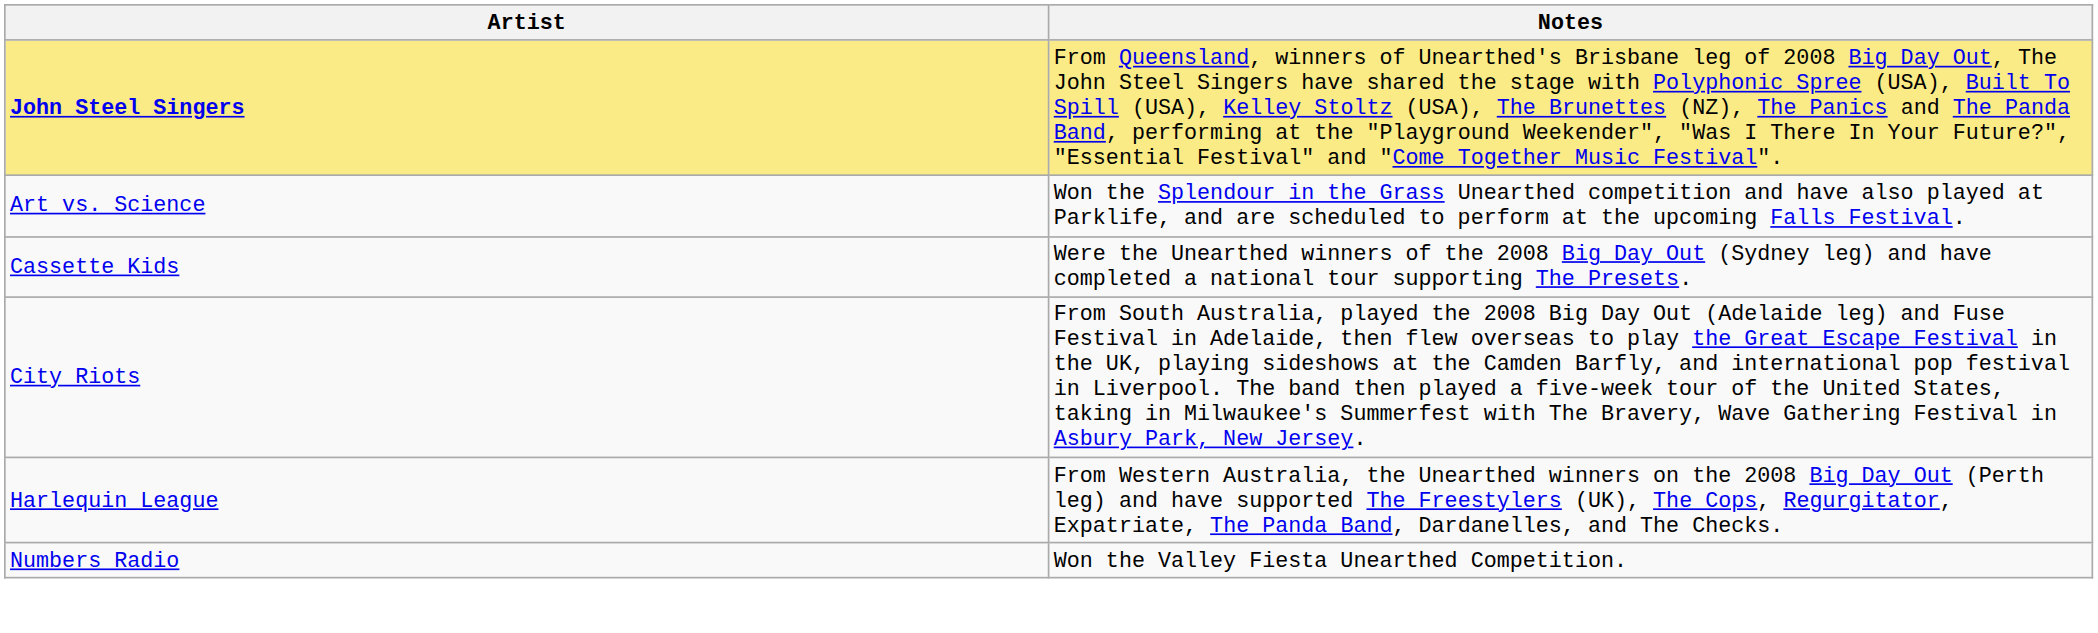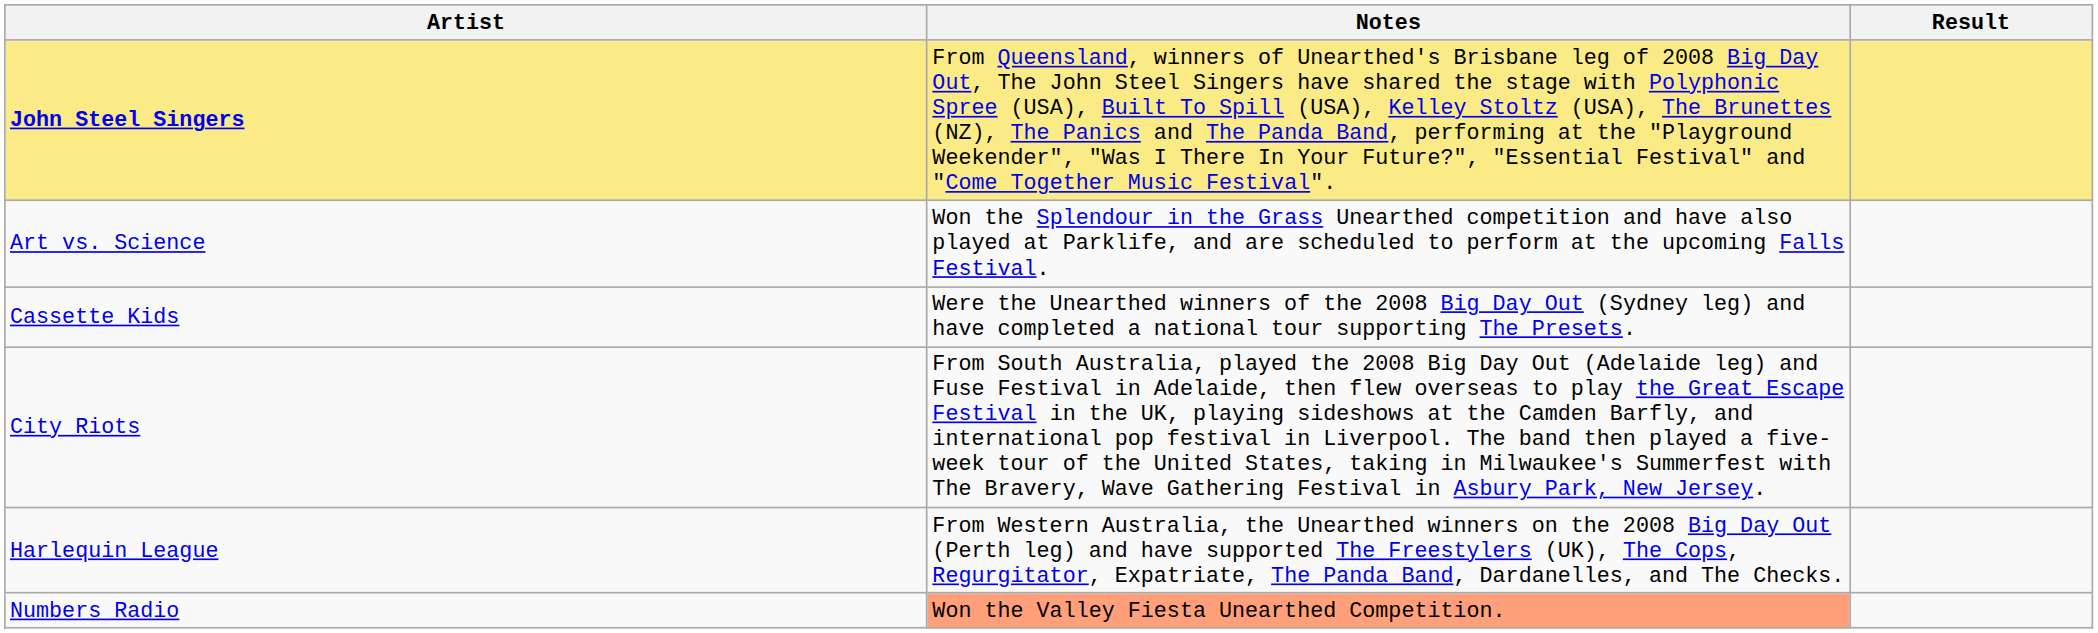+ column: Result
Numbers Radio | Notes: no background -> lightsalmon background
